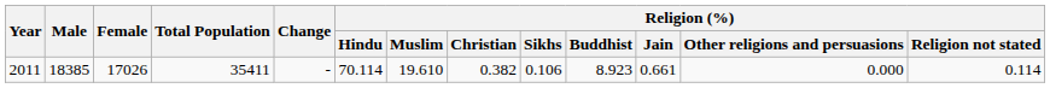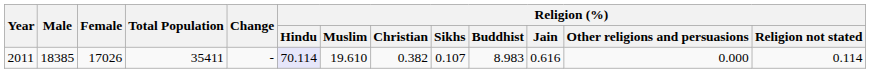2011 | Religion (%) / Hindu: no background -> lavender background
2011 | Religion (%) / Sikhs: 0.106 -> 0.107
2011 | Religion (%) / Buddhist: 8.923 -> 8.983
2011 | Religion (%) / Jain: 0.661 -> 0.616
